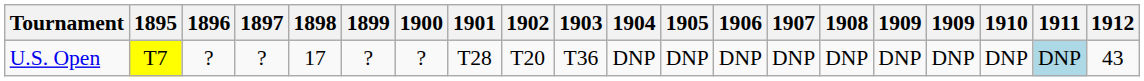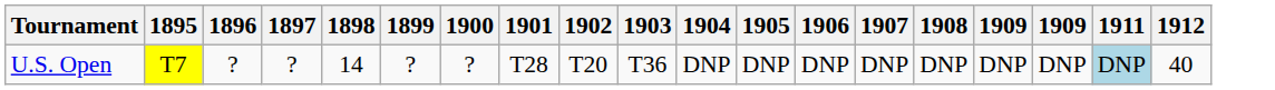- column: 1910 | DNP
U.S. Open | 1898: 17 -> 14
U.S. Open | 1912: 43 -> 40
